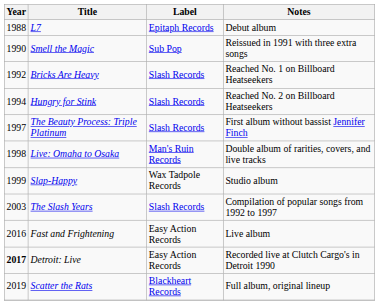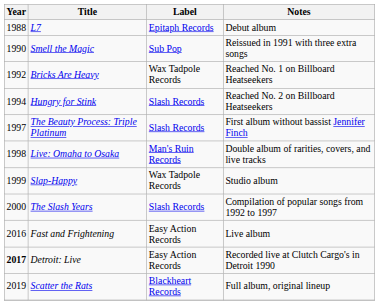Bricks Are Heavy | Label: Slash Records -> Wax Tadpole Records
The Slash Years | Year: 2003 -> 2000
